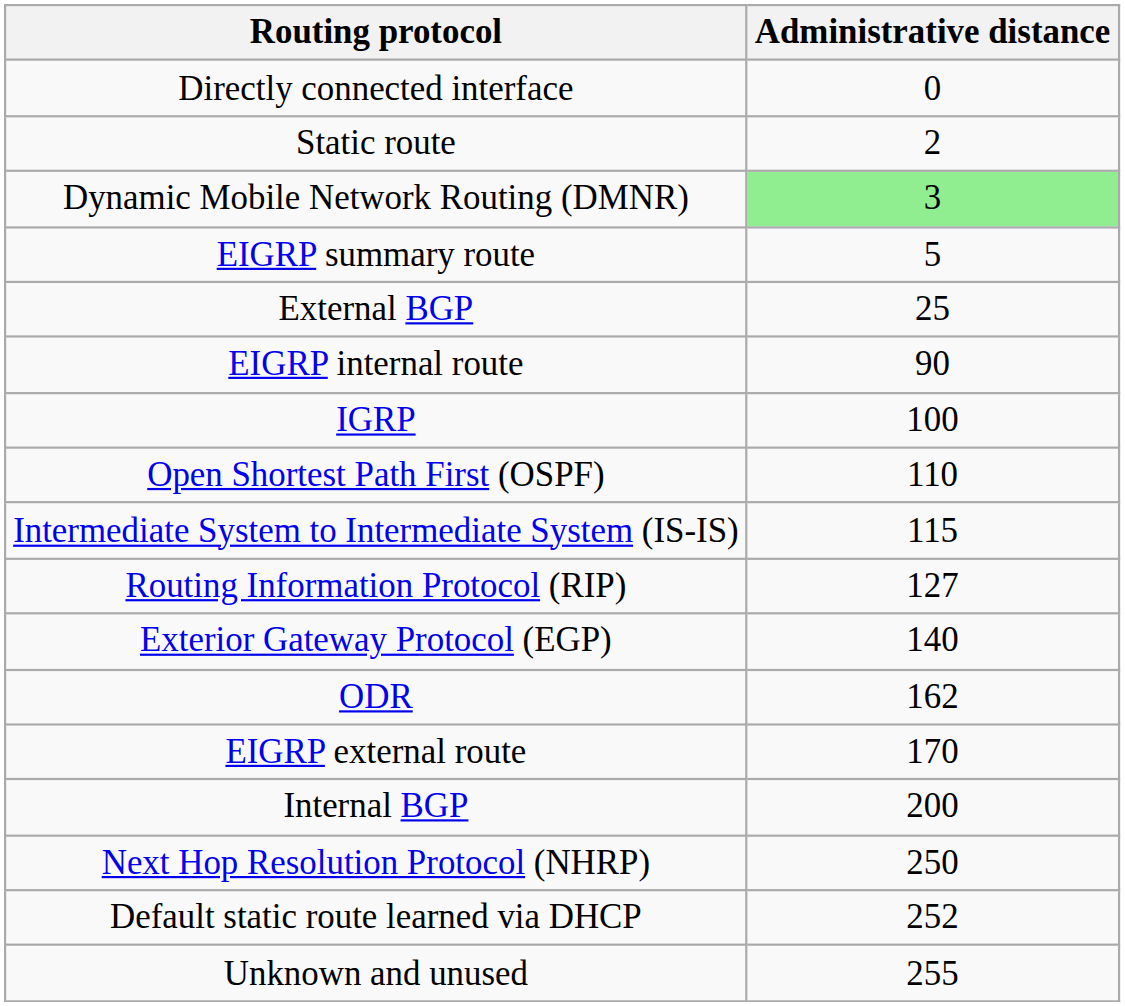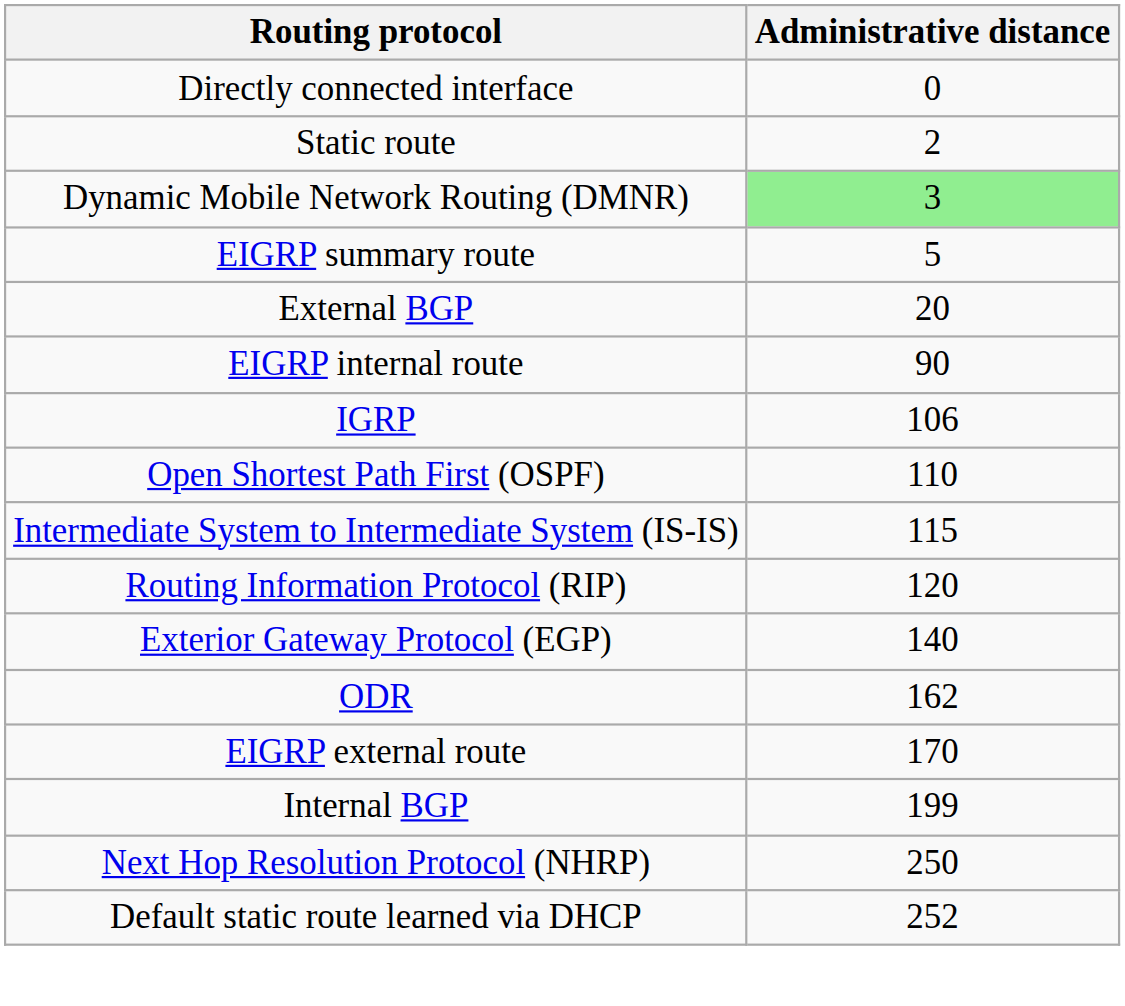External BGP | Administrative distance: 25 -> 20
IGRP | Administrative distance: 100 -> 106
Routing Information Protocol (RIP) | Administrative distance: 127 -> 120
Internal BGP | Administrative distance: 200 -> 199
- row: Unknown and unused | 255
